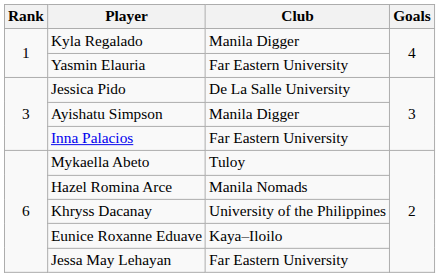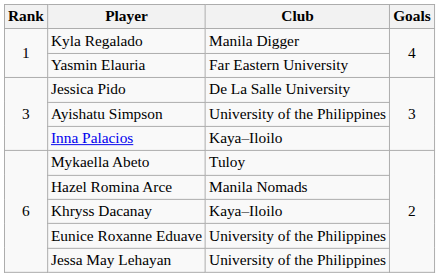Ayishatu Simpson | Club: Manila Digger -> University of the Philippines
Inna Palacios | Club: Far Eastern University -> Kaya–Iloilo
Khryss Dacanay | Club: University of the Philippines -> Kaya–Iloilo
Eunice Roxanne Eduave | Club: Kaya–Iloilo -> University of the Philippines
Jessa May Lehayan | Club: Far Eastern University -> University of the Philippines
